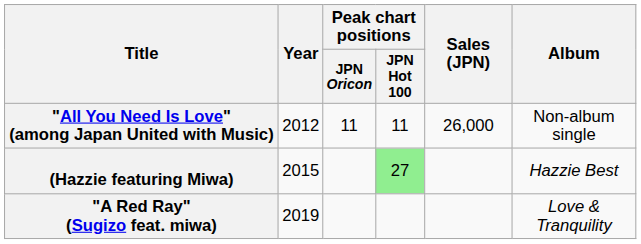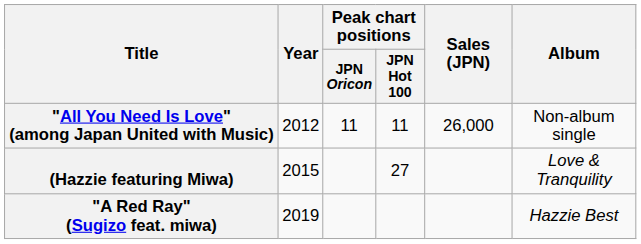(Hazzie featuring Miwa) | Peak chart positions / JPN Hot 100: lightgreen background -> no background
(Hazzie featuring Miwa) | Album: Hazzie Best -> Love & Tranquility
"A Red Ray" (Sugizo feat. miwa) | Album: Love & Tranquility -> Hazzie Best
